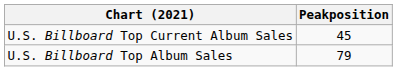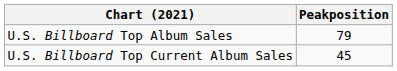rows swapped: U.S. Billboard Top Album Sales <-> U.S. Billboard Top Current Album Sales
